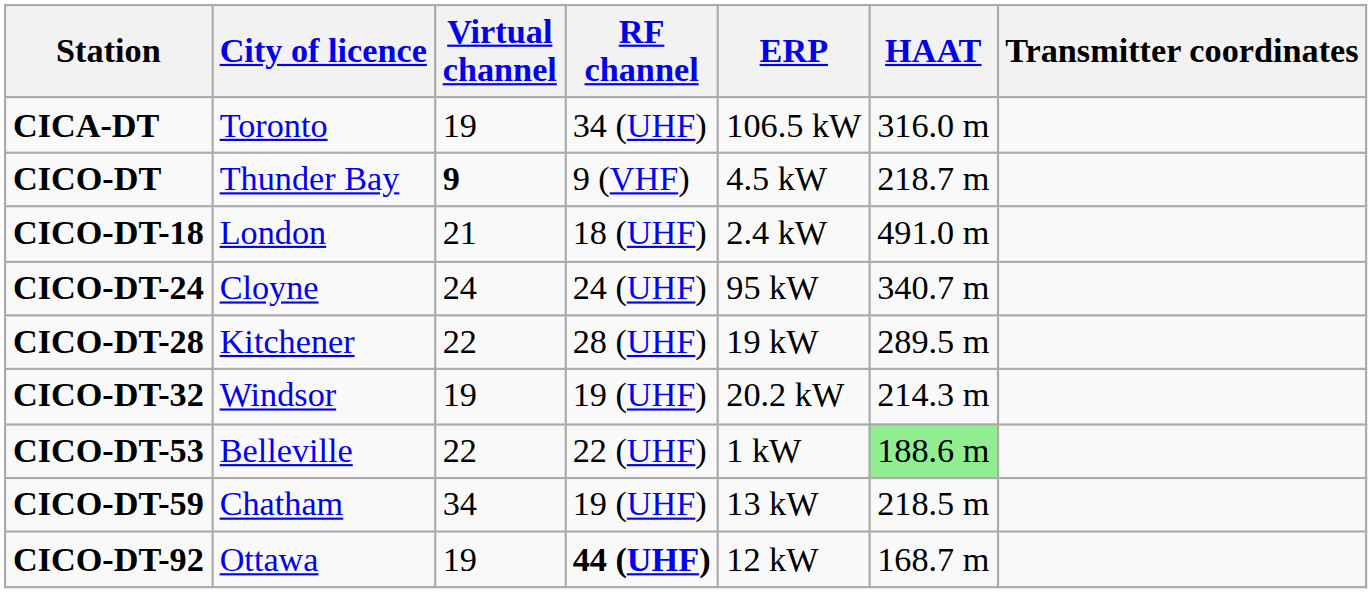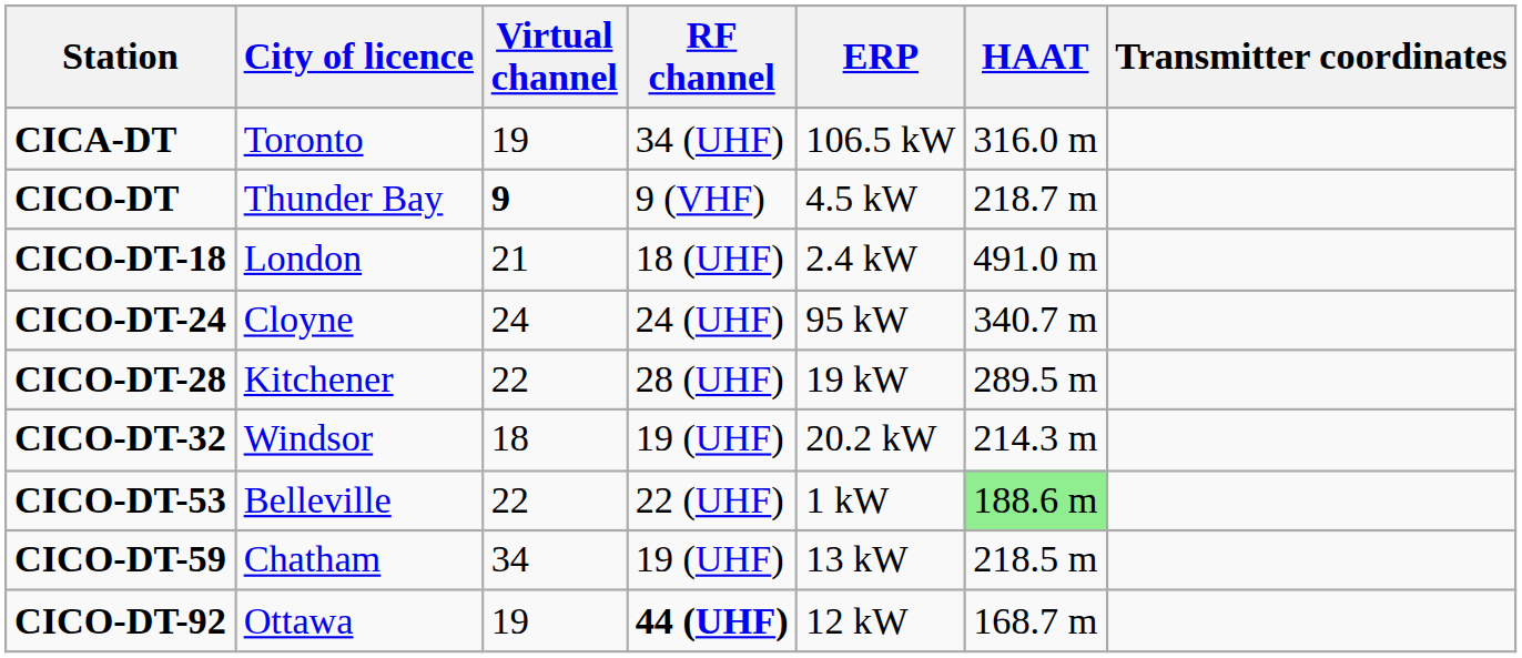CICO-DT-32 | Virtual channel: 19 -> 18
